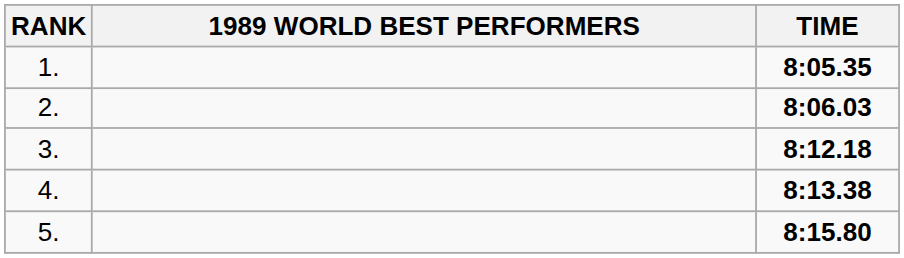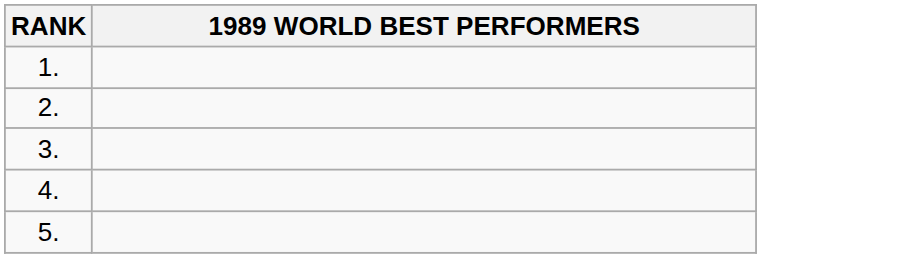- column: TIME | 8:05.35 | 8:06.03 | 8:12.18 | 8:13.38 | 8:15.80
